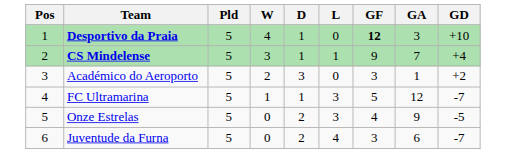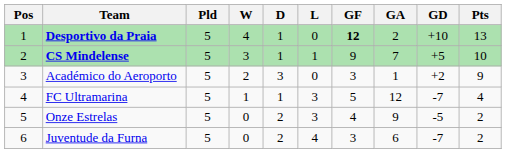+ column: Pts | 13 | 10 | 9 | 4 | 2 | 2
Desportivo da Praia | GA: 3 -> 2
CS Mindelense | GD: +4 -> +5
